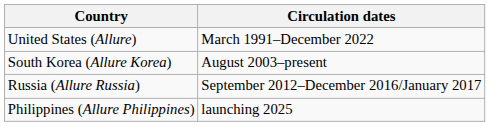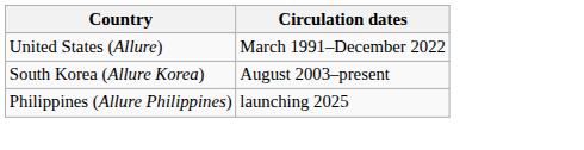- row: Russia (Allure Russia) | September 2012–December 2016/January 2017
